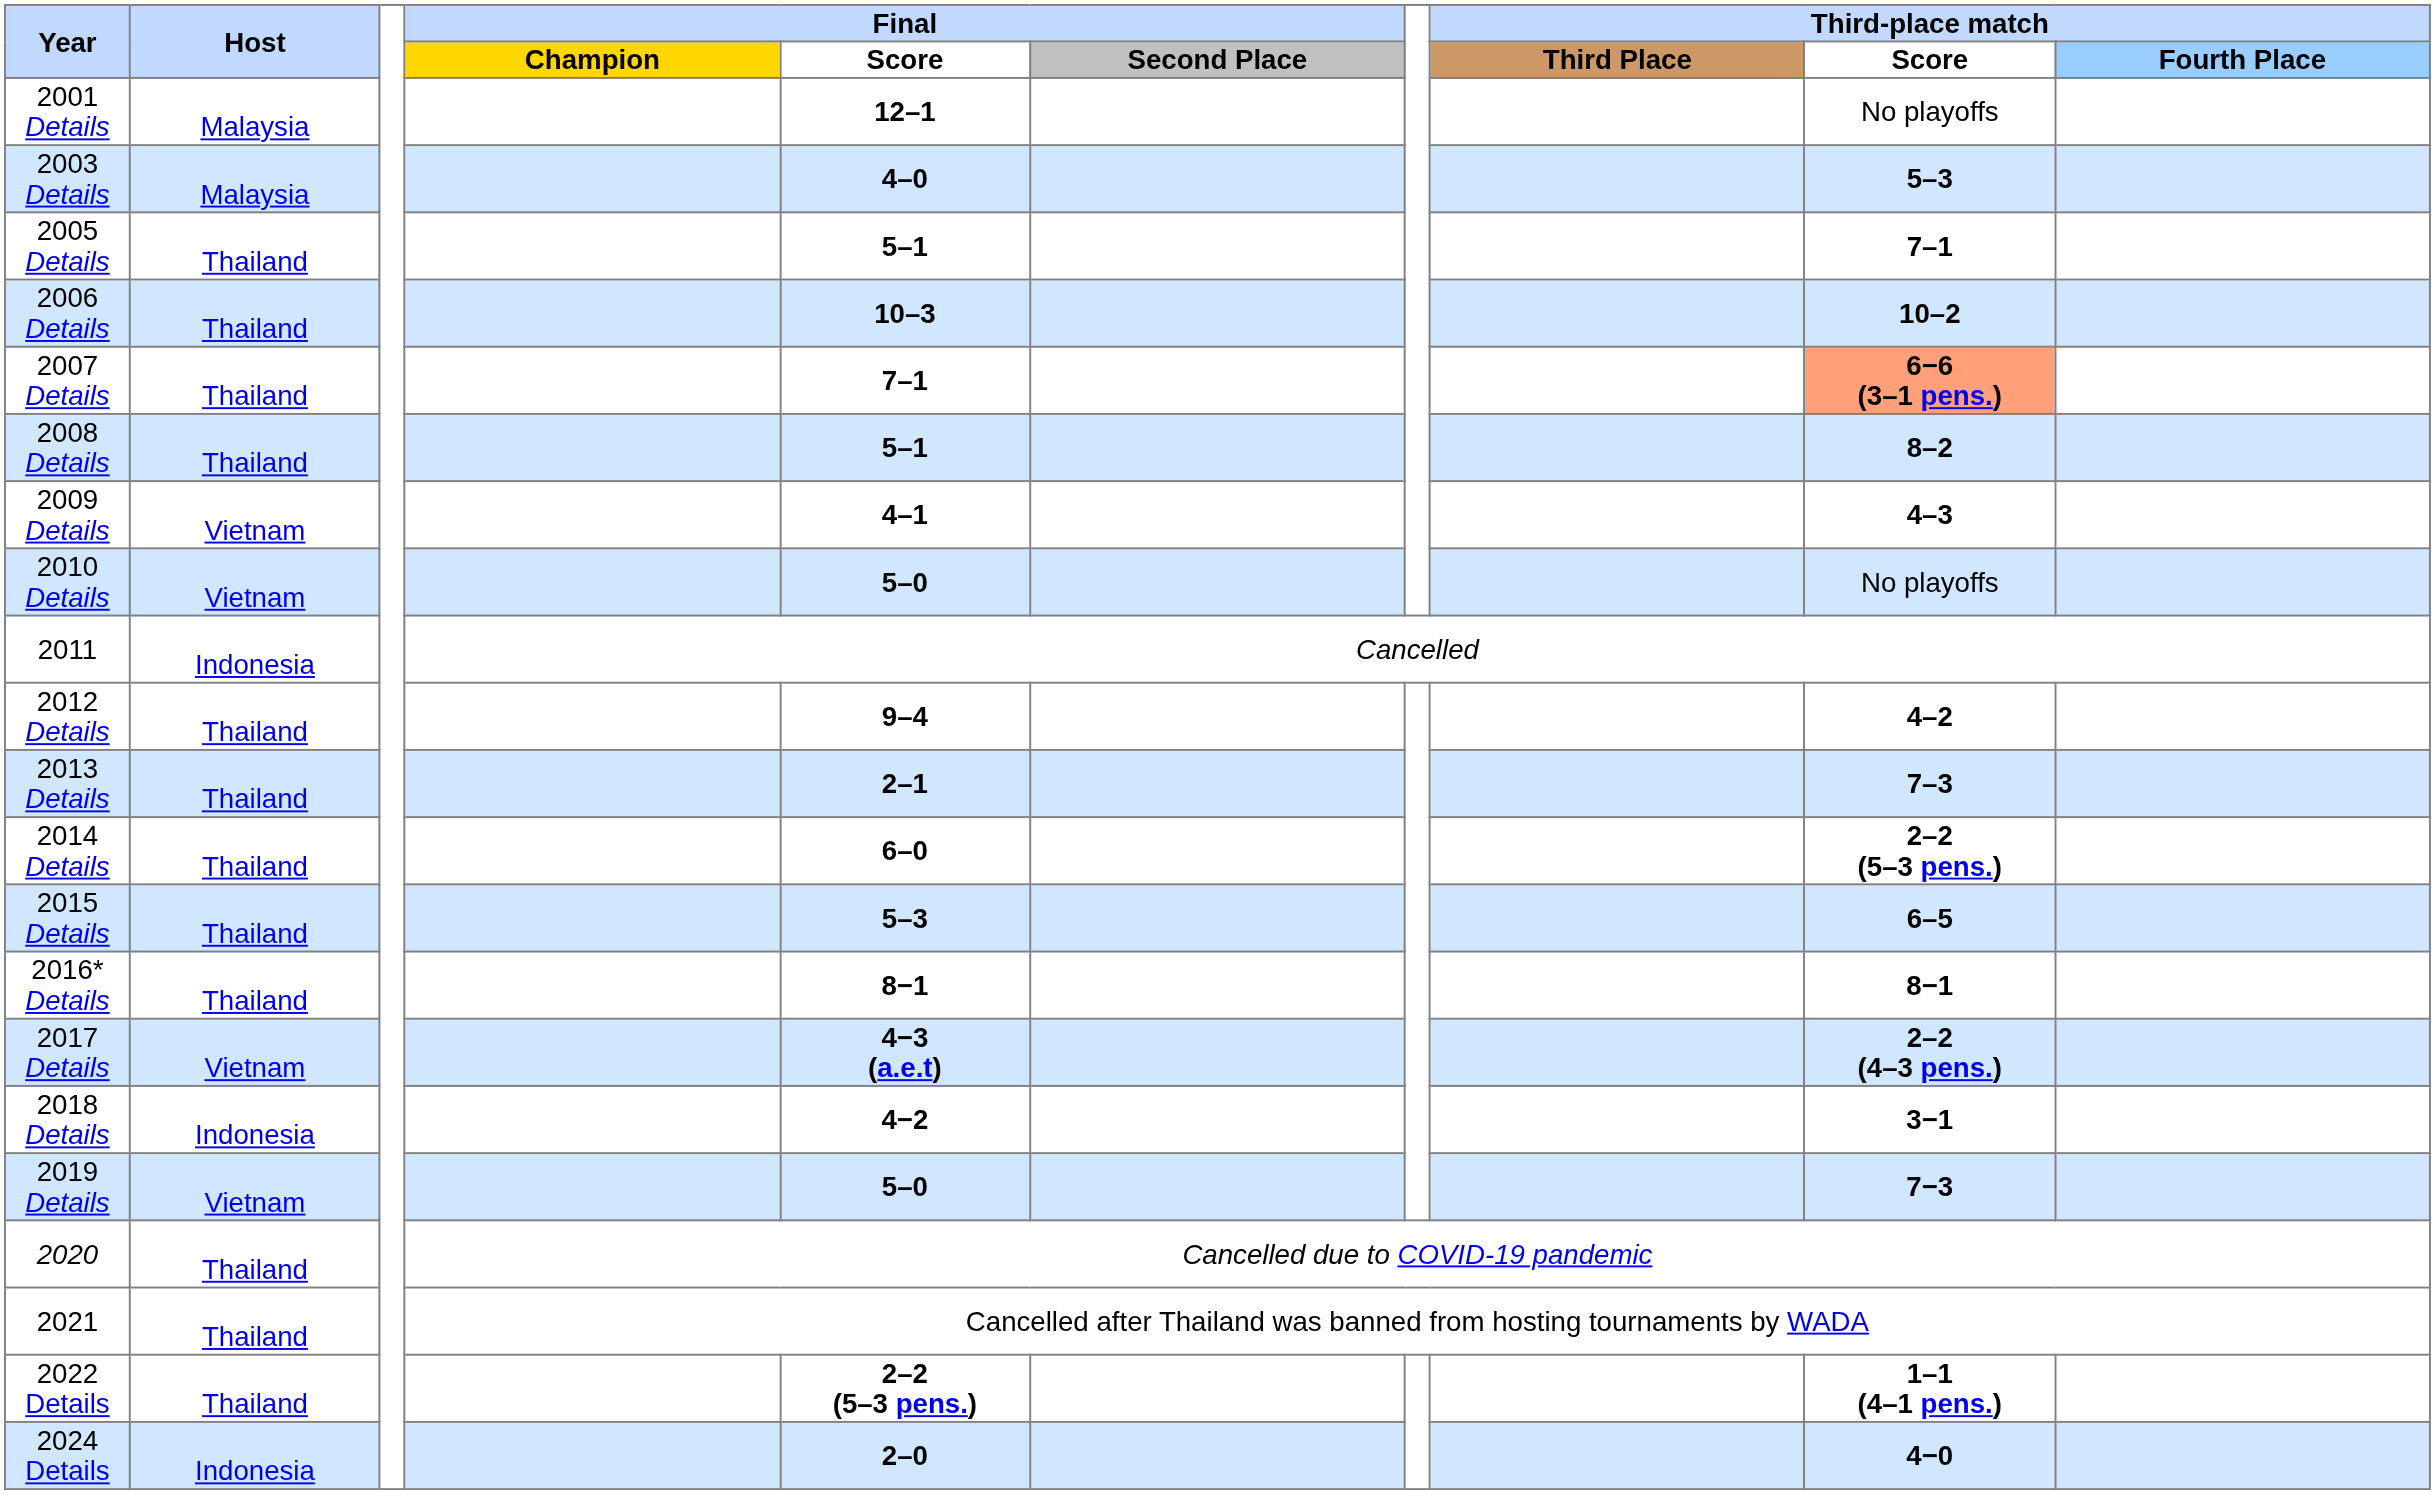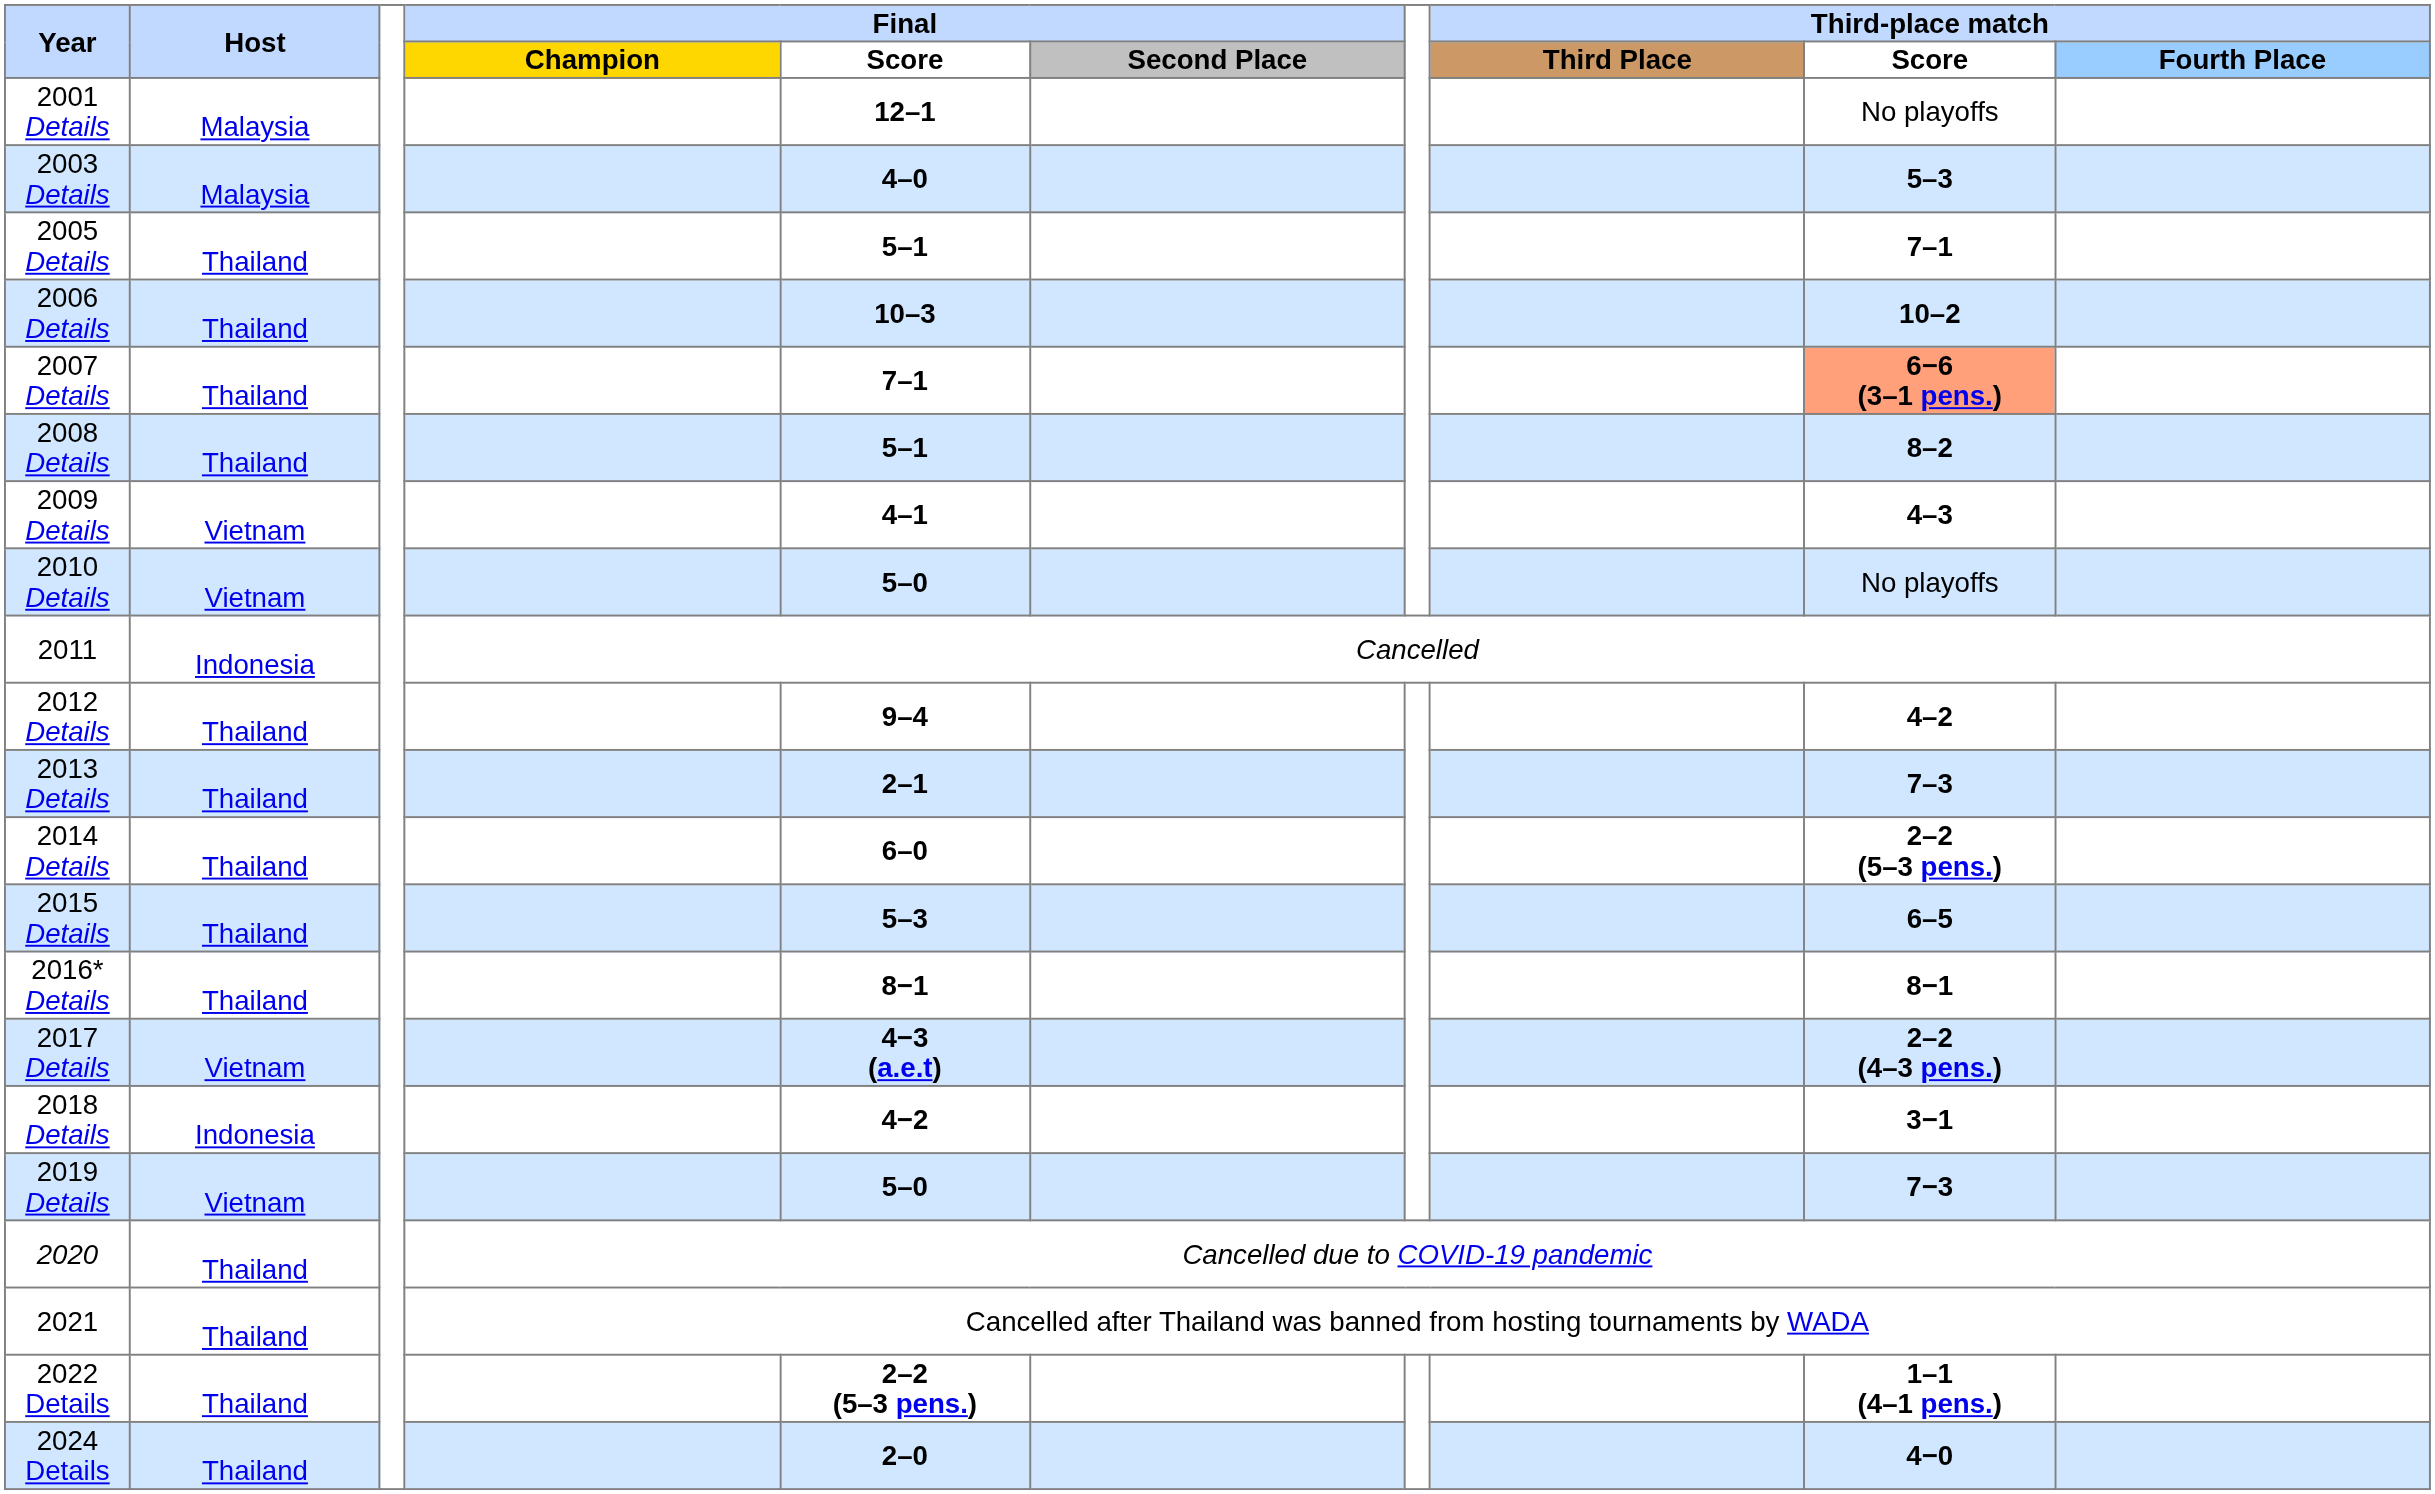2024 Details | Host: Indonesia -> Thailand
